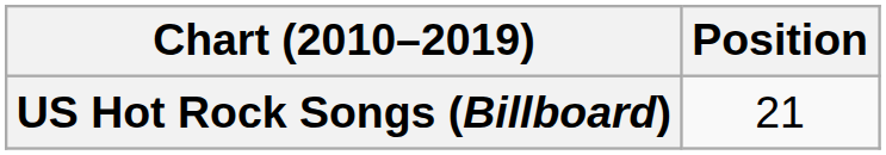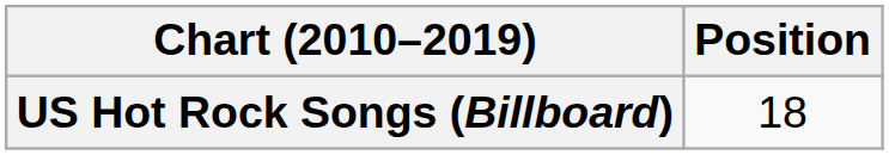US Hot Rock Songs (Billboard) | Position: 21 -> 18
